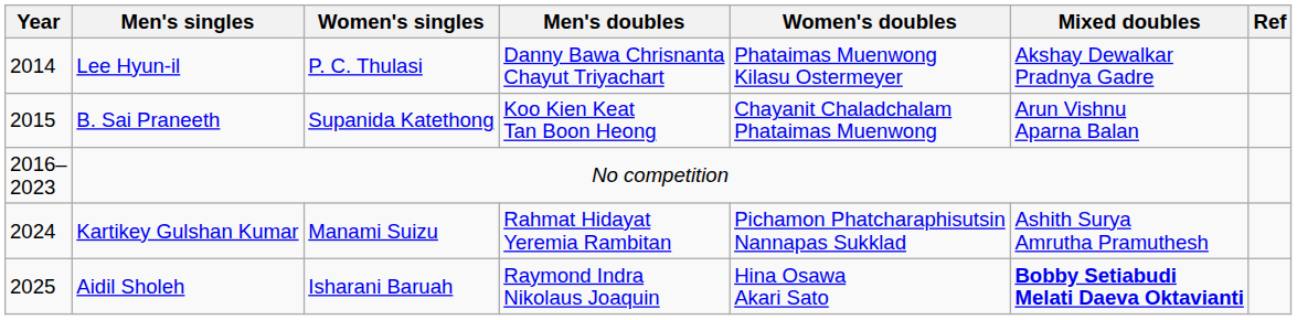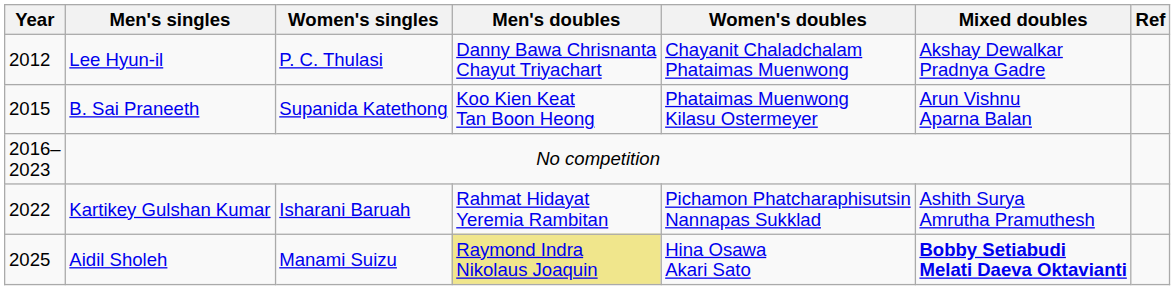Lee Hyun-il | Year: 2014 -> 2012
Lee Hyun-il | Women's doubles: Phataimas Muenwong Kilasu Ostermeyer -> Chayanit Chaladchalam Phataimas Muenwong
B. Sai Praneeth | Women's doubles: Chayanit Chaladchalam Phataimas Muenwong -> Phataimas Muenwong Kilasu Ostermeyer
Kartikey Gulshan Kumar | Year: 2024 -> 2022
Kartikey Gulshan Kumar | Women's singles: Manami Suizu -> Isharani Baruah
Aidil Sholeh | Women's singles: Isharani Baruah -> Manami Suizu
Aidil Sholeh | Men's doubles: no background -> khaki background
